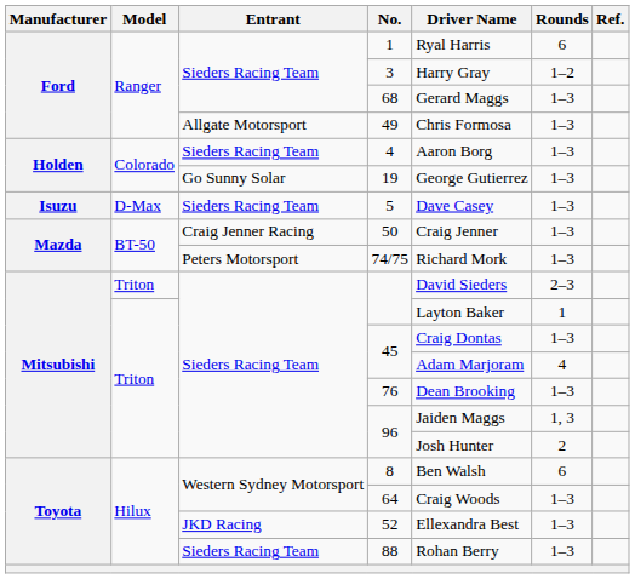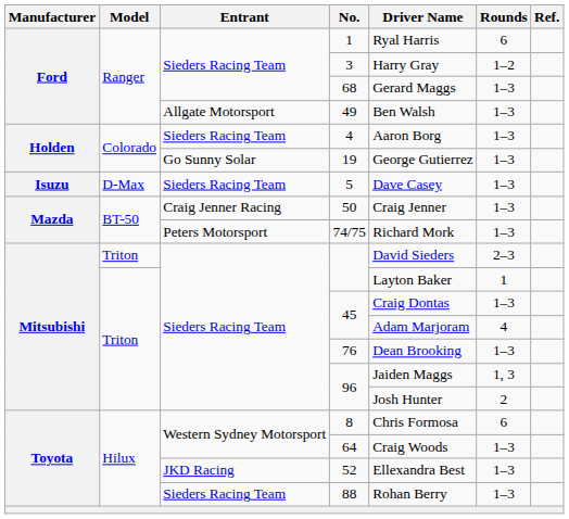49 | Driver Name: Chris Formosa -> Ben Walsh
8 | Driver Name: Ben Walsh -> Chris Formosa
